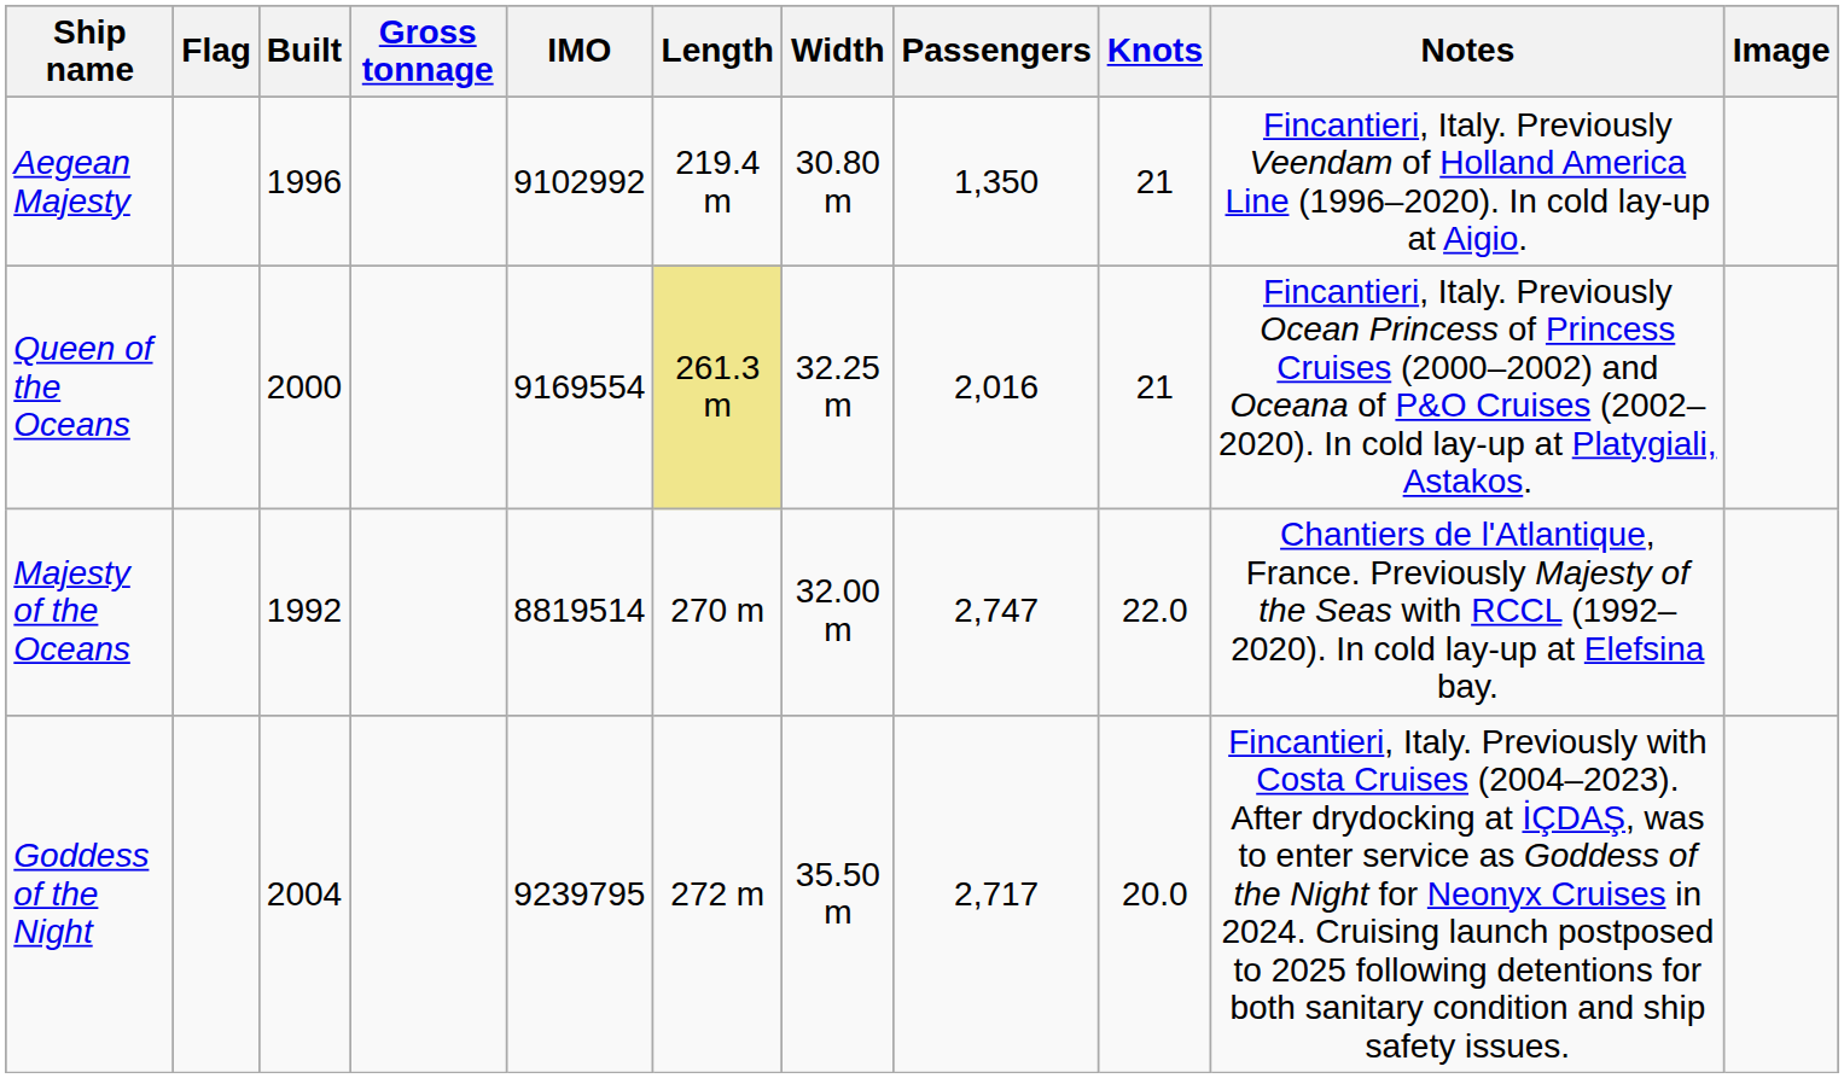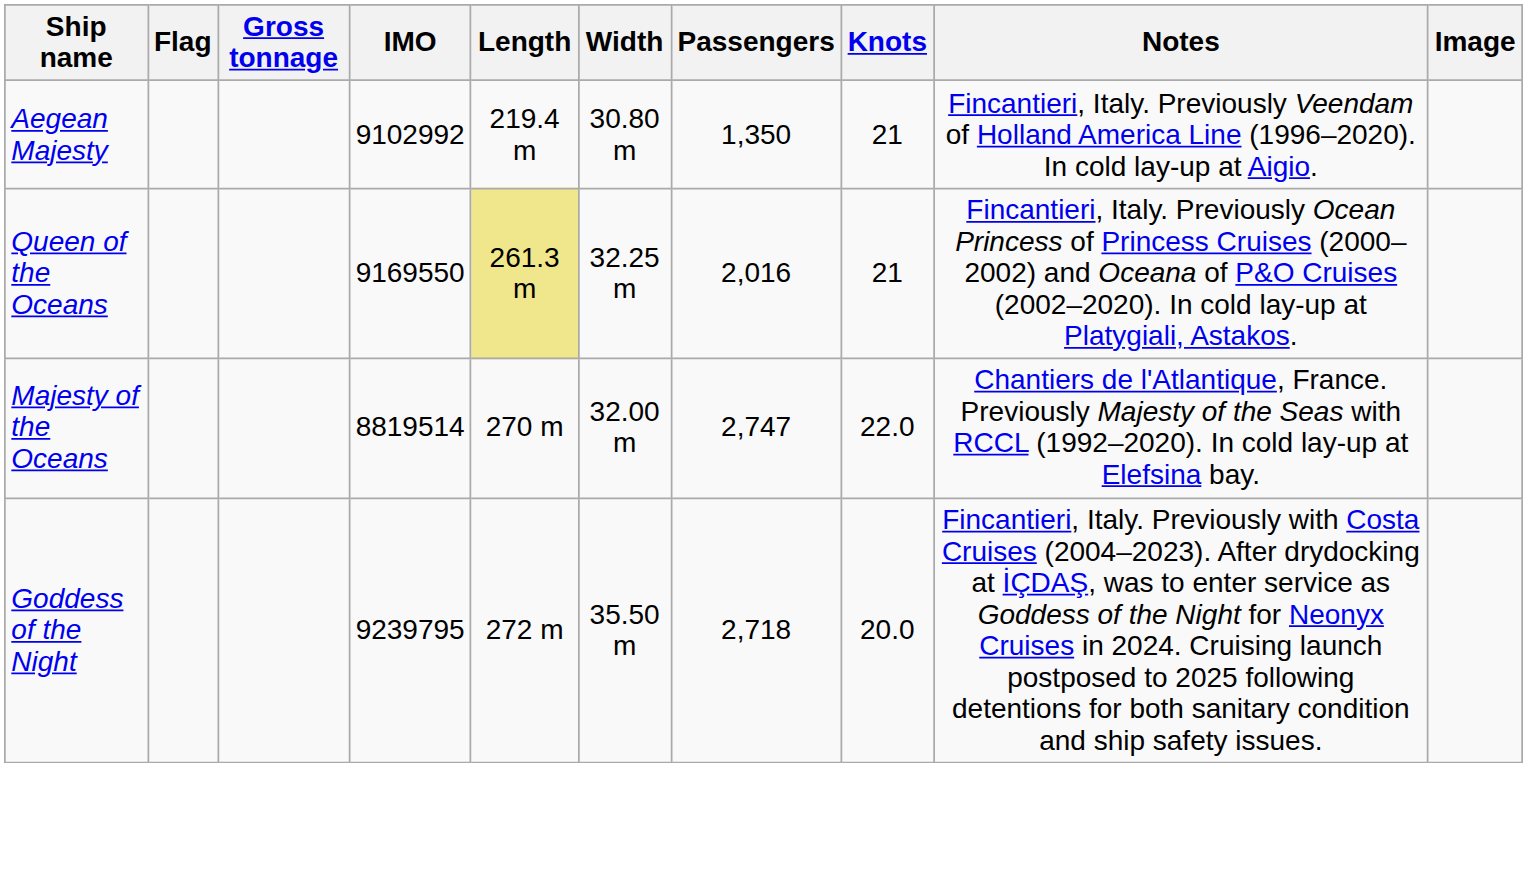- column: Built | 1996 | 2000 | 1992 | 2004
Queen of the Oceans | IMO: 9169554 -> 9169550
Goddess of the Night | Passengers: 2,717 -> 2,718
